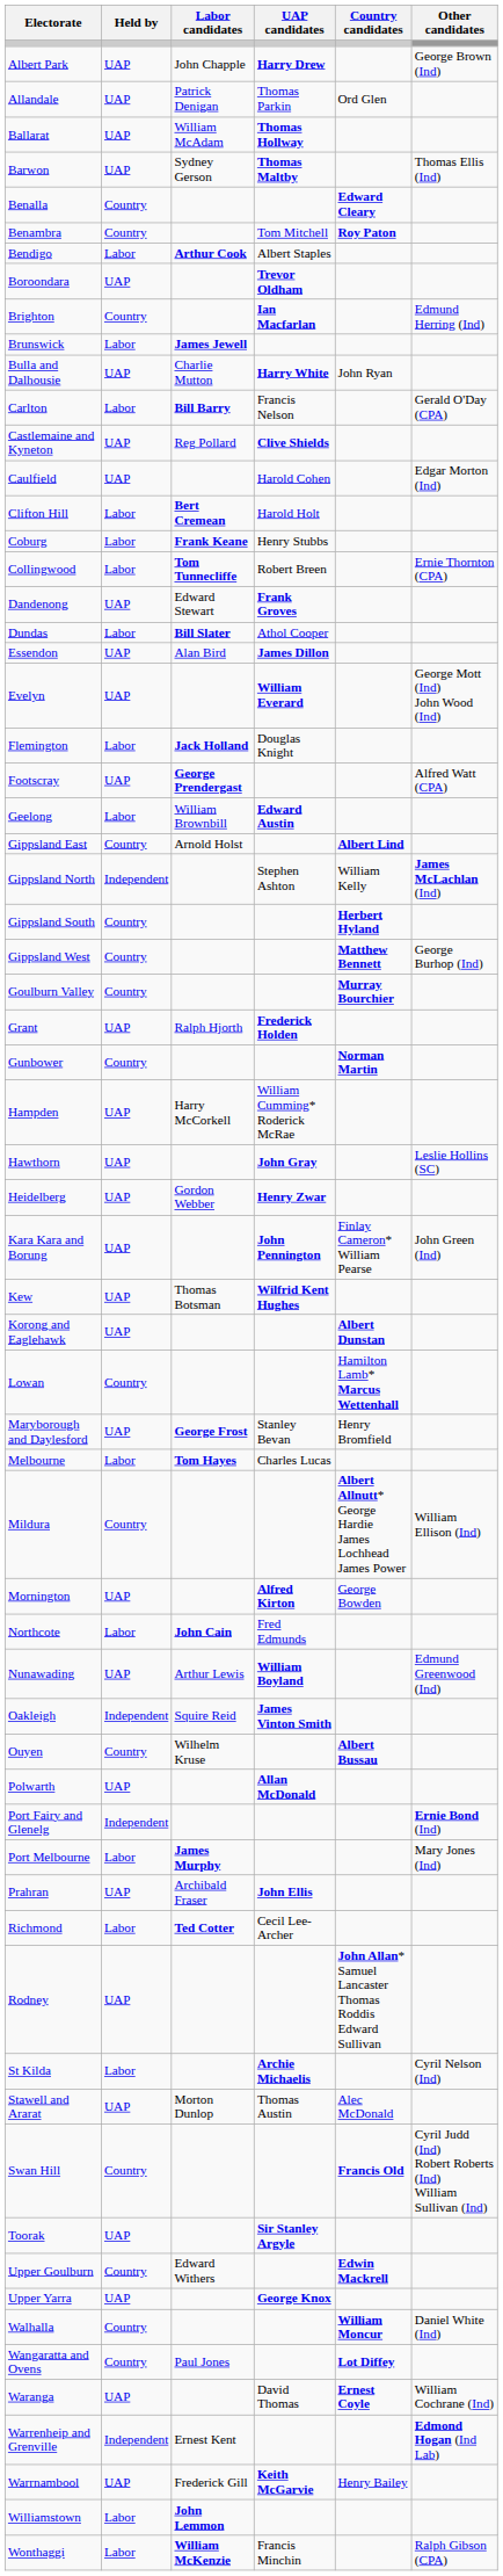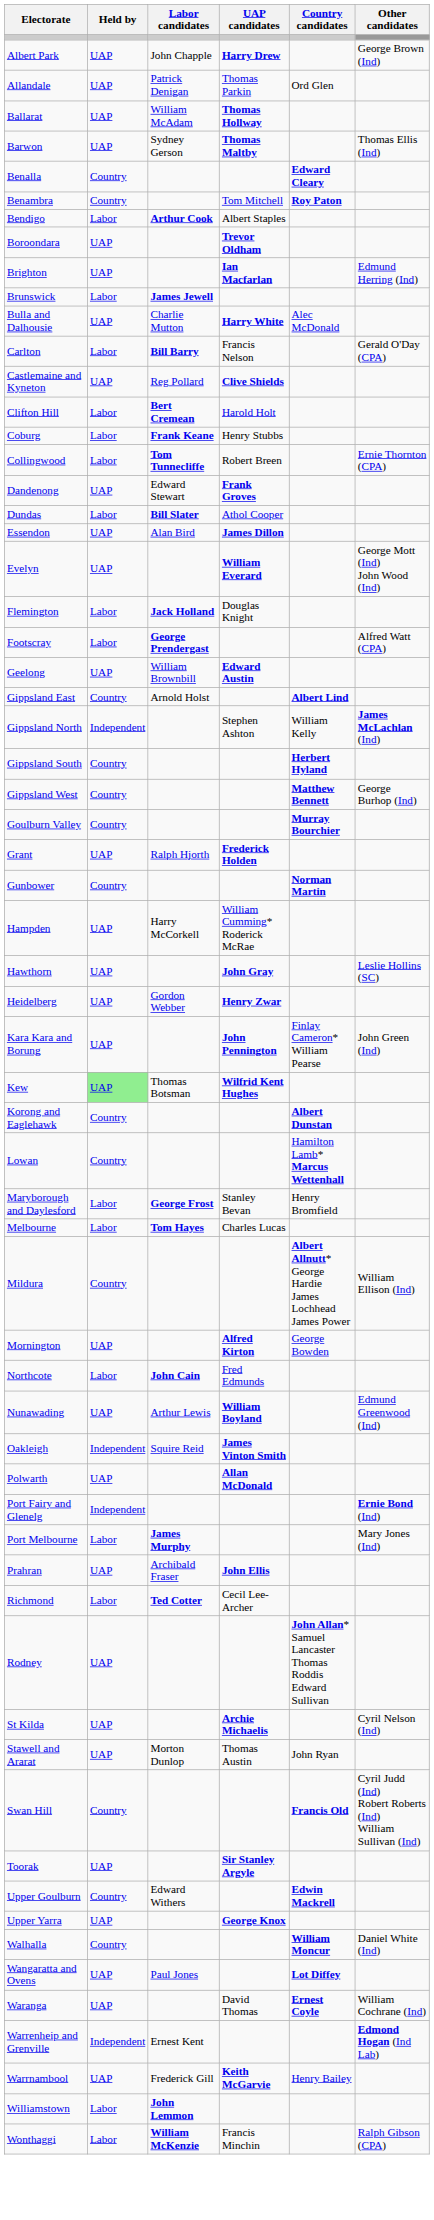Brighton | Held by: Country -> UAP
Bulla and Dalhousie | Country candidates: John Ryan -> Alec McDonald
- row: Caulfield | UAP | Harold Cohen | Edgar Morton (Ind)
Footscray | Held by: UAP -> Labor
Geelong | Held by: Labor -> UAP
Kew | Held by: no background -> lightgreen background
Korong and Eaglehawk | Held by: UAP -> Country
Maryborough and Daylesford | Held by: UAP -> Labor
- row: Ouyen | Country | Wilhelm Kruse | Albert Bussau
St Kilda | Held by: Labor -> UAP
Stawell and Ararat | Country candidates: Alec McDonald -> John Ryan
Wangaratta and Ovens | Held by: Country -> UAP
